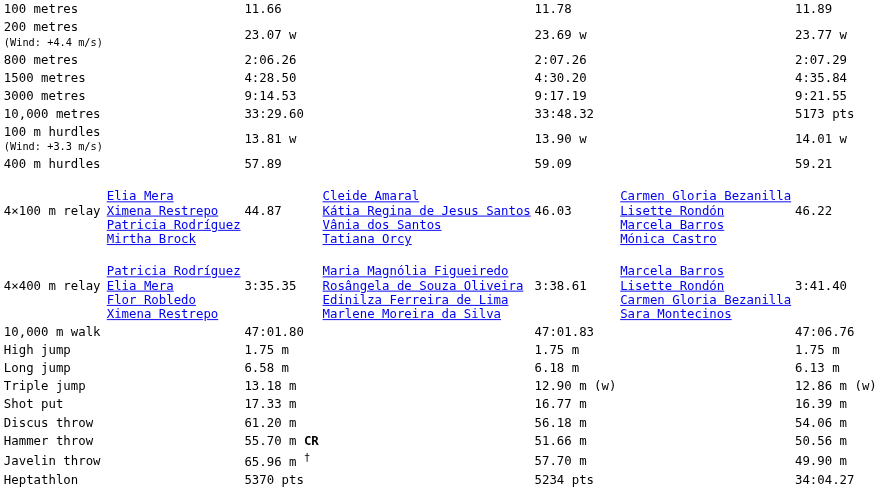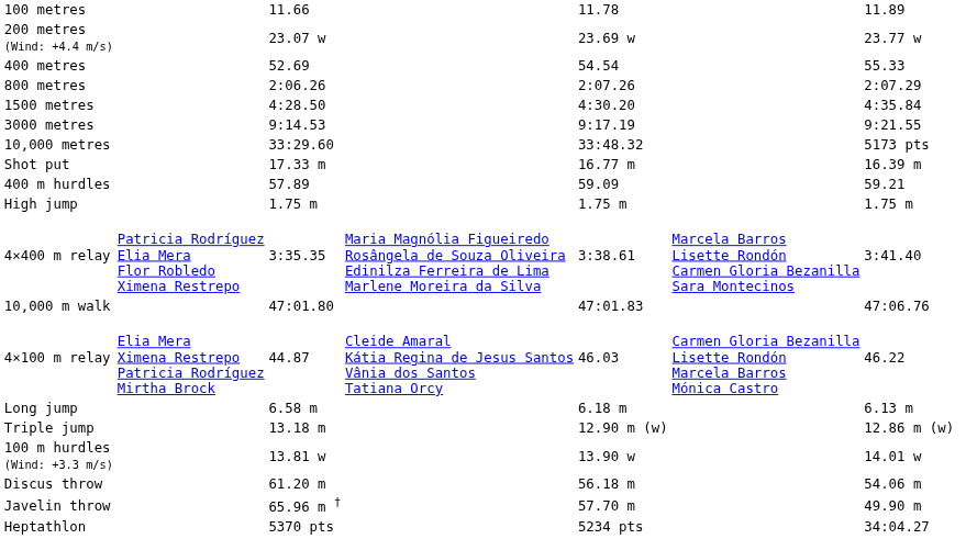+ row: 400 metres | 52.69 | 54.54 | 55.33
rows swapped: 100 m hurdles (Wind: +3.3 m/s) <-> Shot put
rows swapped: 4×100 m relay <-> High jump
- row: Hammer throw | 55.70 m CR | 51.66 m | 50.56 m
